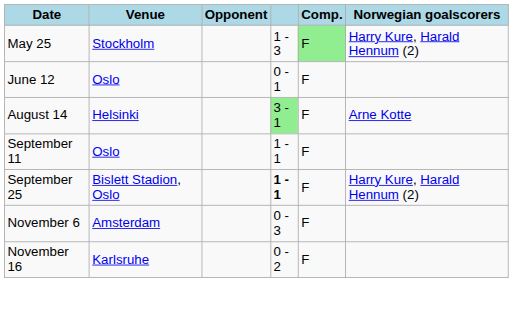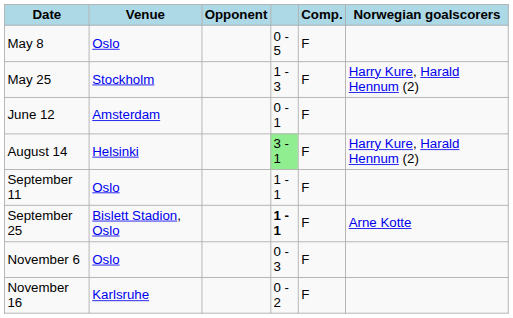+ row: May 8 | Oslo | 0 - 5 | F
May 25 | Comp.: lightgreen background -> no background
June 12 | Venue: Oslo -> Amsterdam
August 14 | Norwegian goalscorers: Arne Kotte -> Harry Kure, Harald Hennum (2)
September 25 | Norwegian goalscorers: Harry Kure, Harald Hennum (2) -> Arne Kotte
November 6 | Venue: Amsterdam -> Oslo
